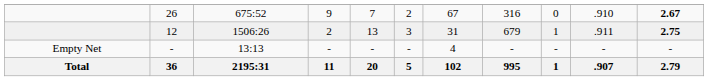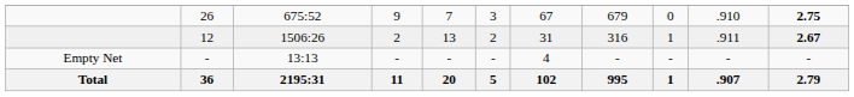26 | column 6: 2 -> 3
26 | column 8: 316 -> 679
26 | column 11: 2.67 -> 2.75
12 | column 6: 3 -> 2
12 | column 8: 679 -> 316
12 | column 11: 2.75 -> 2.67
